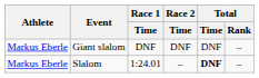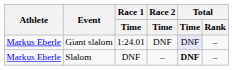Giant slalom | Race 1 / Time: DNF -> 1:24.01
Giant slalom | Total / Time: no background -> lavender background
Slalom | Race 1 / Time: 1:24.01 -> DNF
